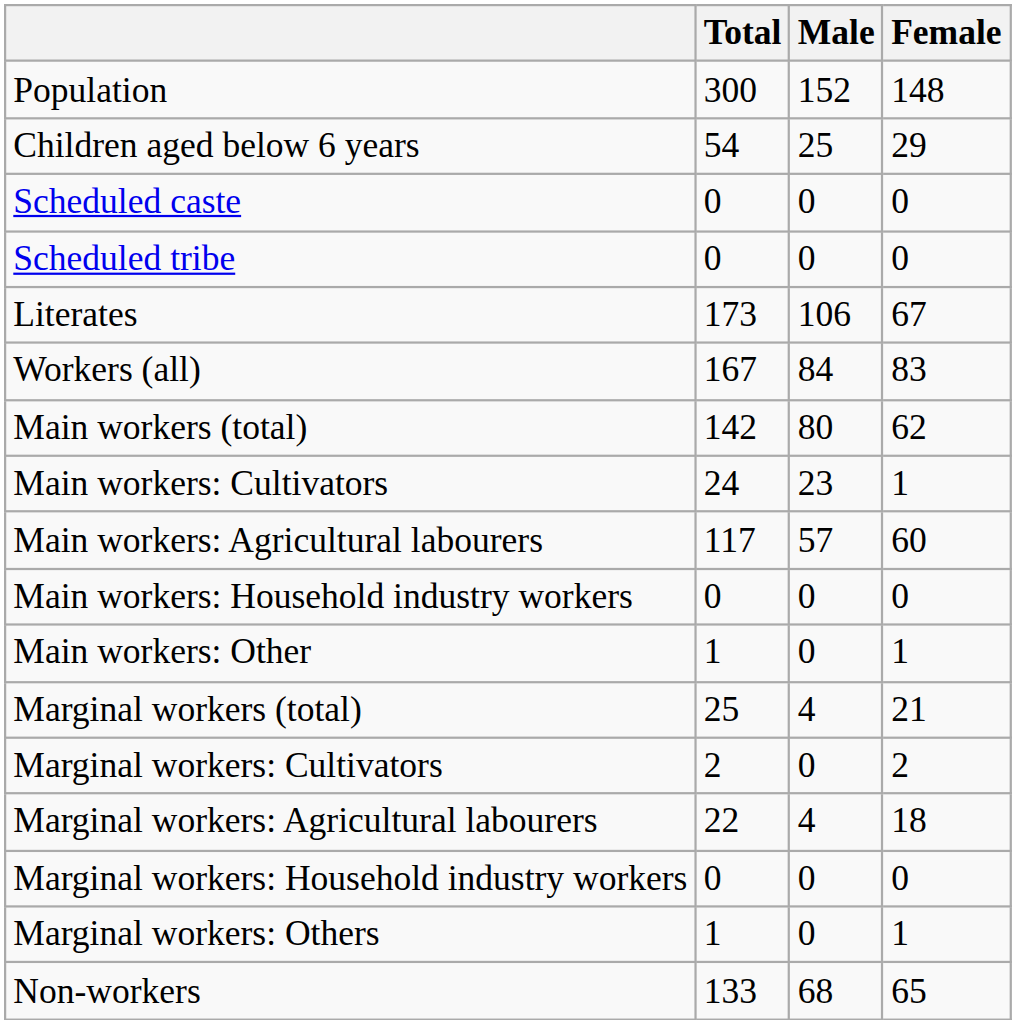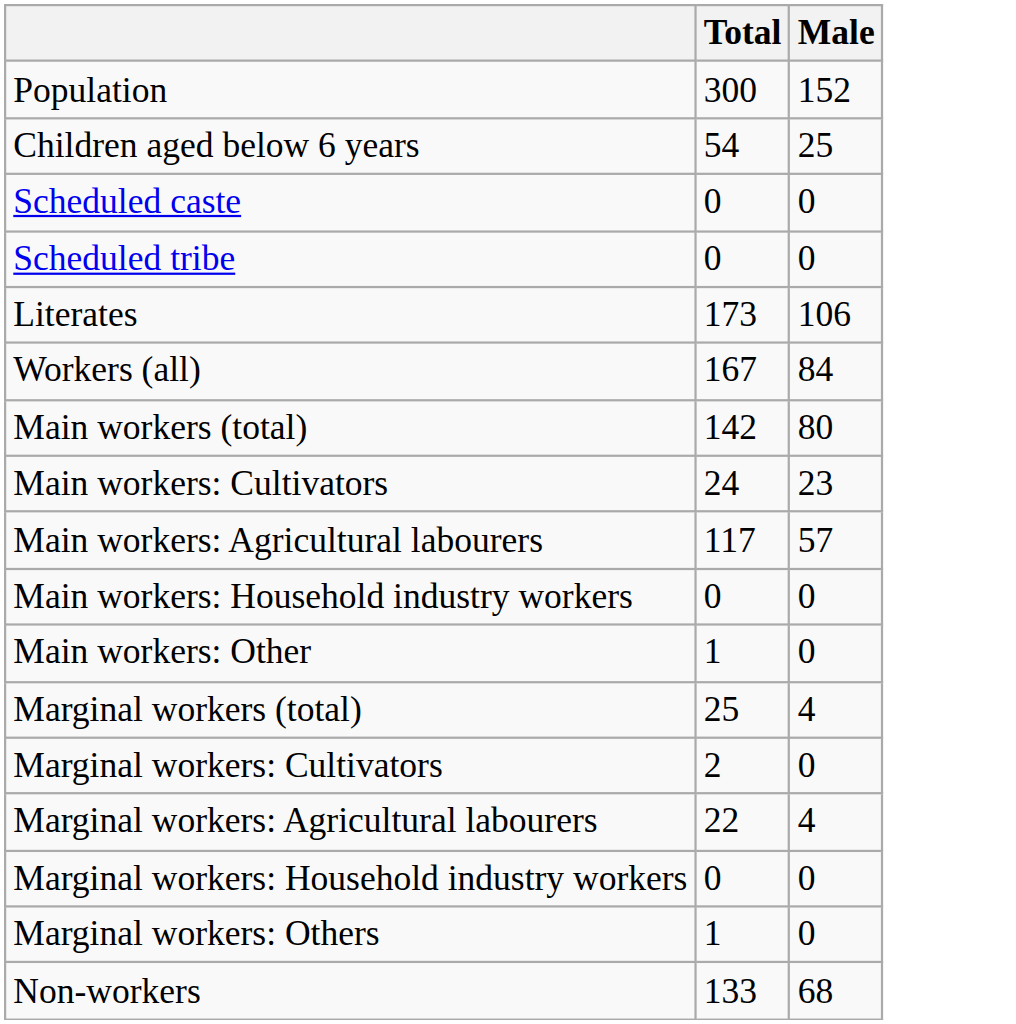- column: Female | 148 | 29 | 0 | 0 | 67 | 83 | 62 | 1 | 60 | 0 | 1 | 21 | 2 | 18 | 0 | 1 | 65
